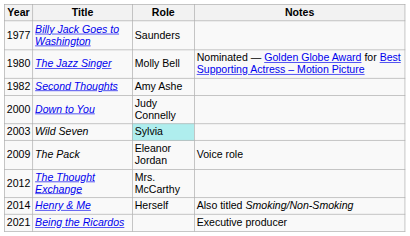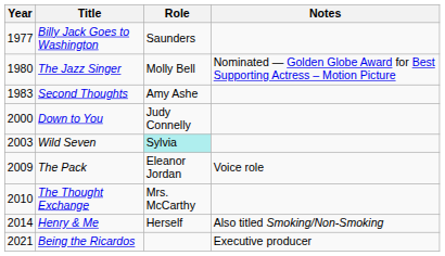Second Thoughts | Year: 1982 -> 1983
The Thought Exchange | Year: 2012 -> 2010
